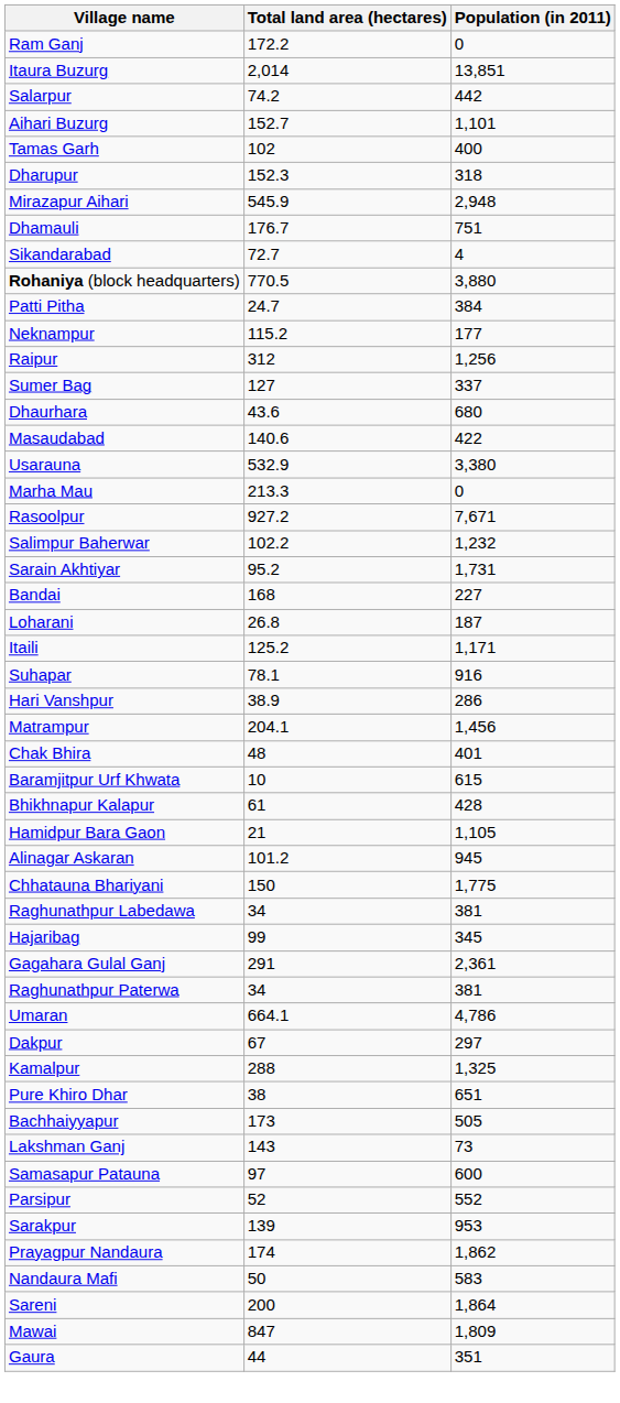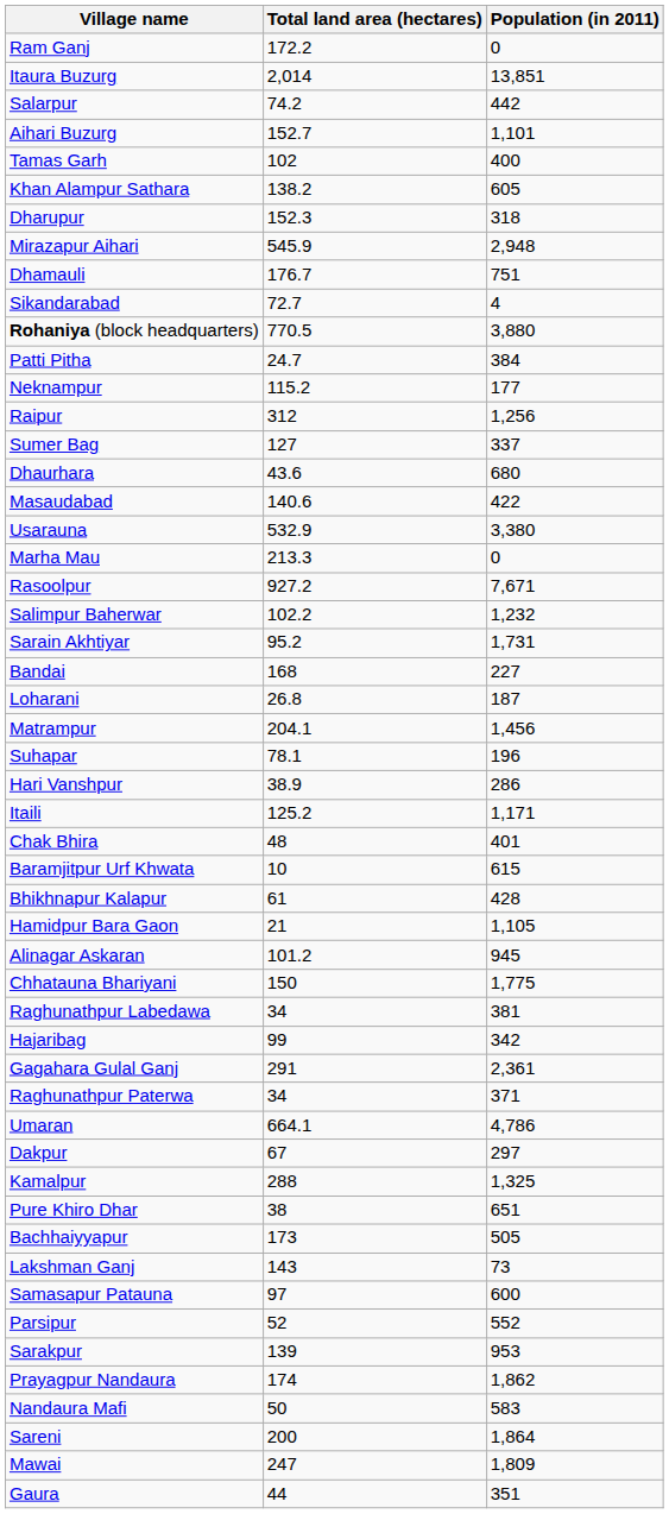+ row: Khan Alampur Sathara | 138.2 | 605
rows swapped: Matrampur <-> Itaili
Suhapar | Population (in 2011): 916 -> 196
Hajaribag | Population (in 2011): 345 -> 342
Raghunathpur Paterwa | Population (in 2011): 381 -> 371
Mawai | Total land area (hectares): 847 -> 247
